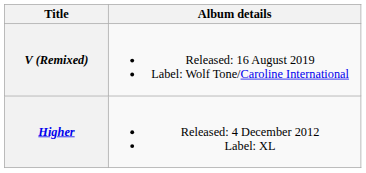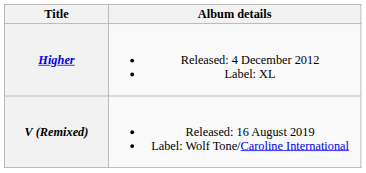rows swapped: Higher <-> V (Remixed)
